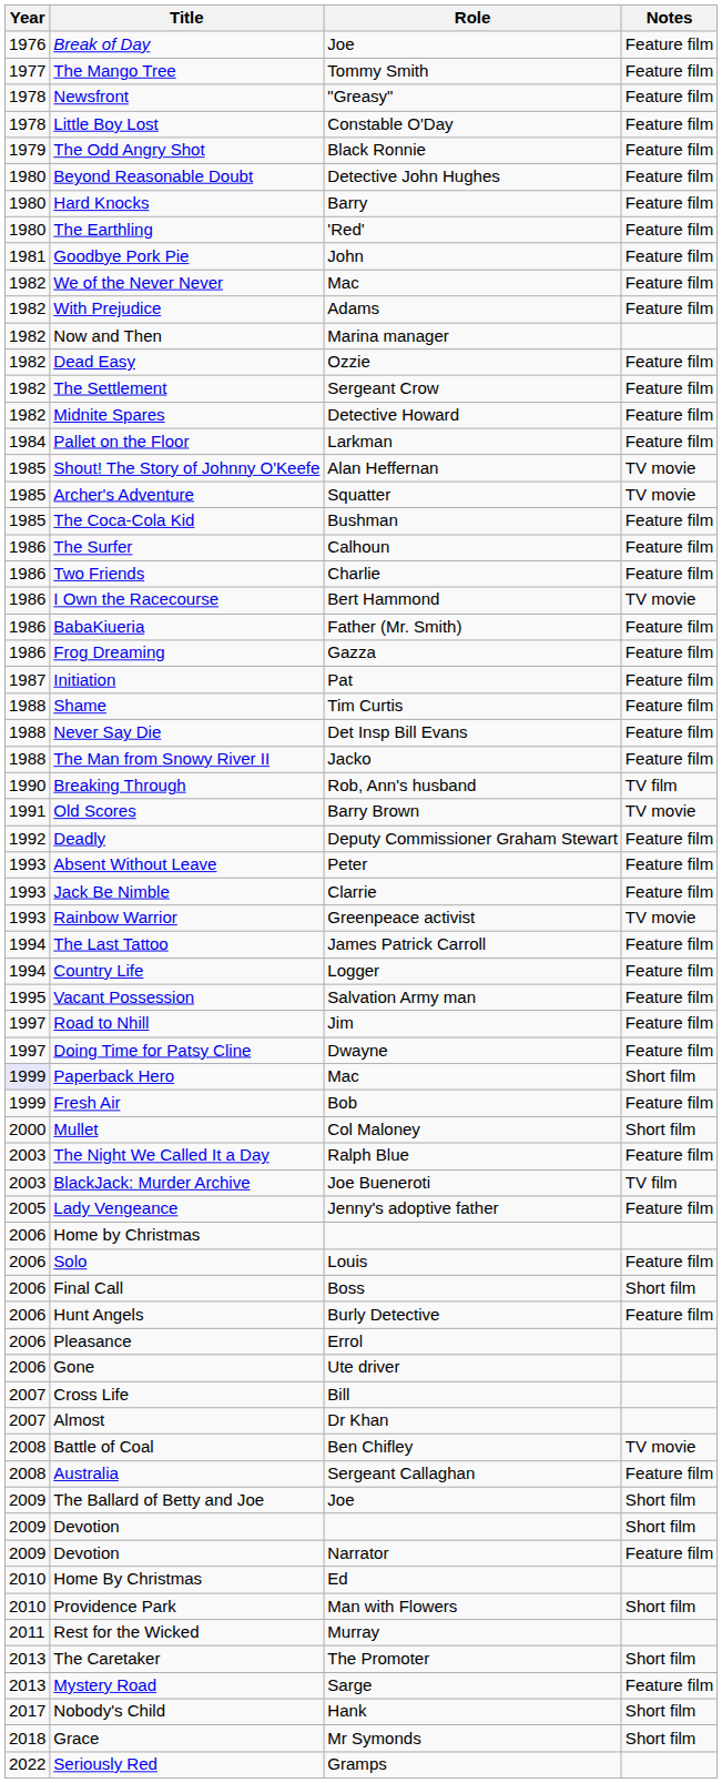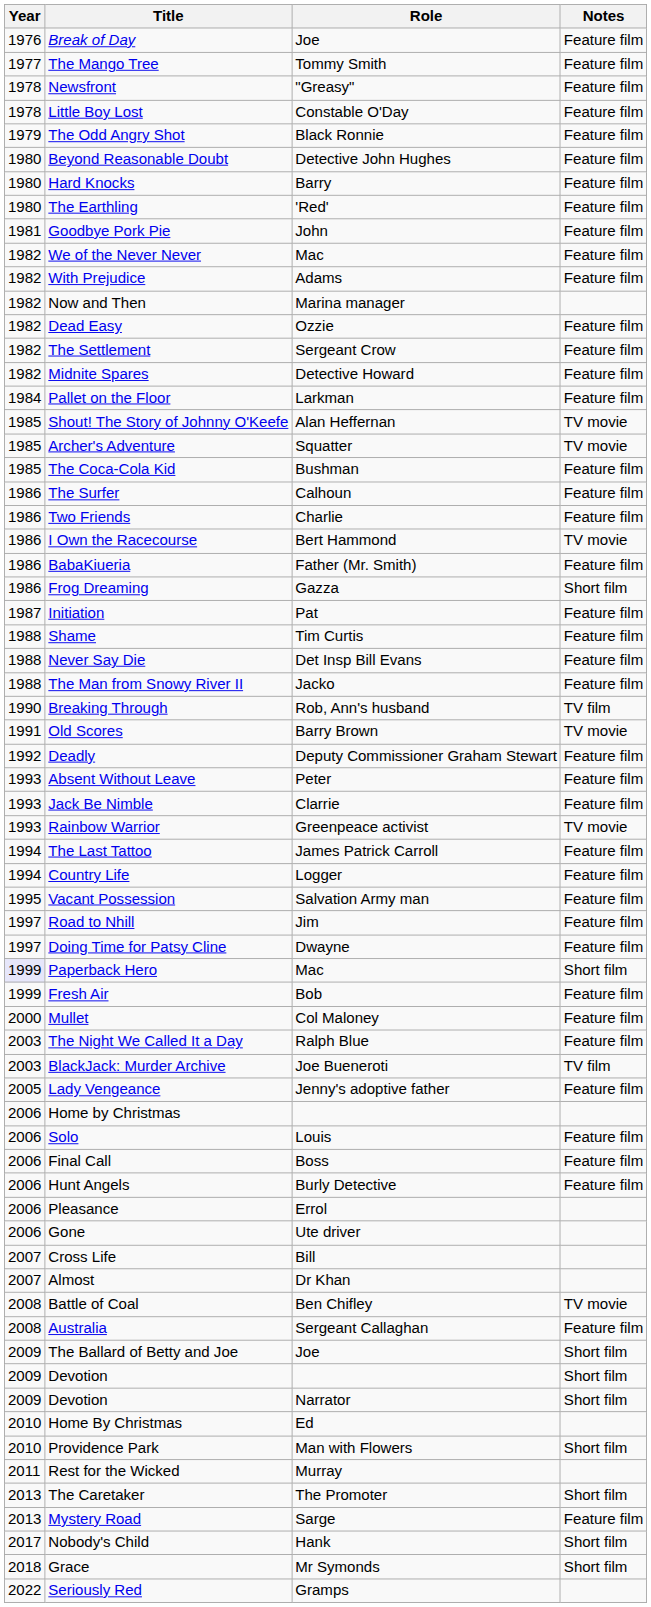Frog Dreaming | Notes: Feature film -> Short film
Mullet | Notes: Short film -> Feature film
Final Call | Notes: Short film -> Feature film
Devotion / Narrator | Notes: Feature film -> Short film
